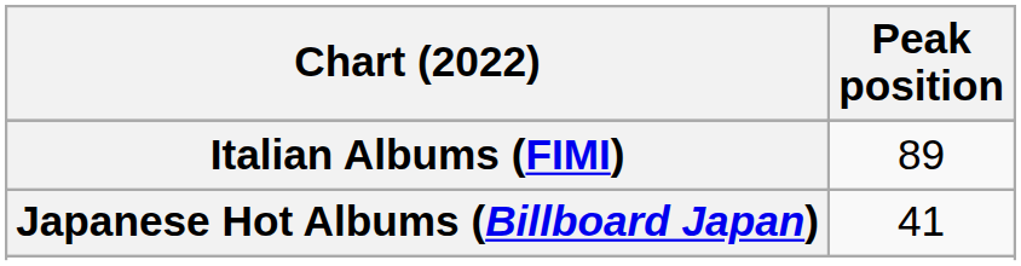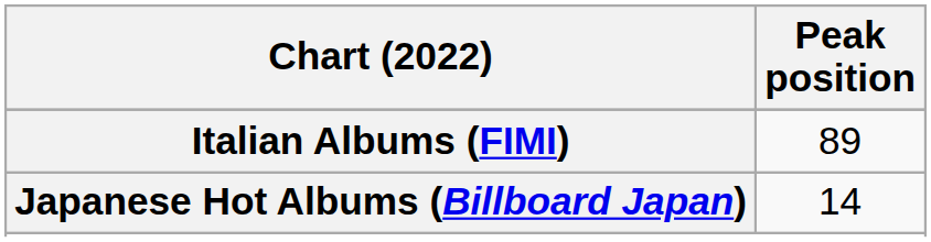Japanese Hot Albums (Billboard Japan) | Peak position: 41 -> 14
